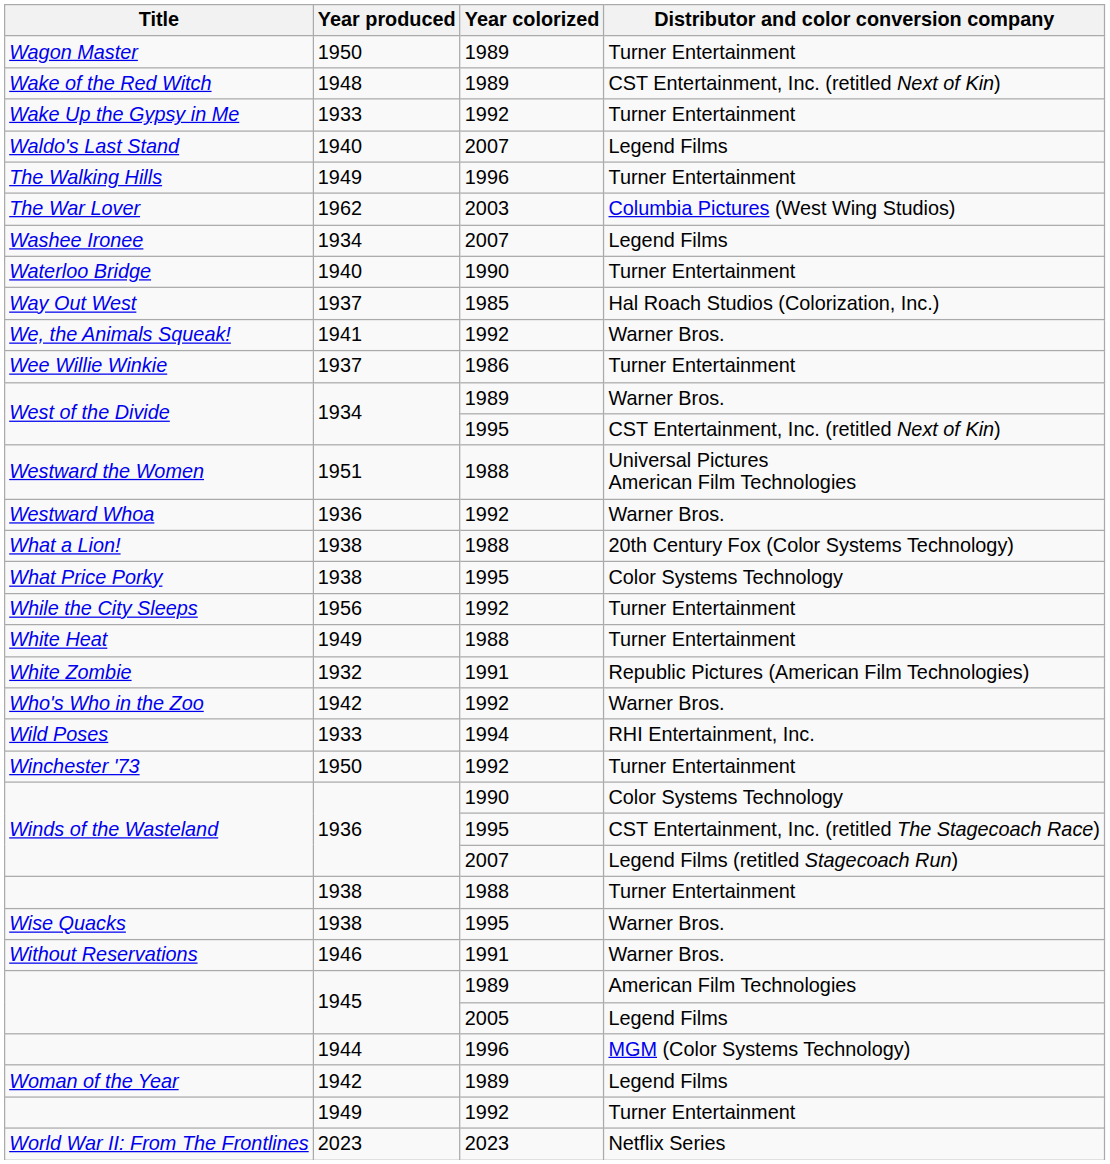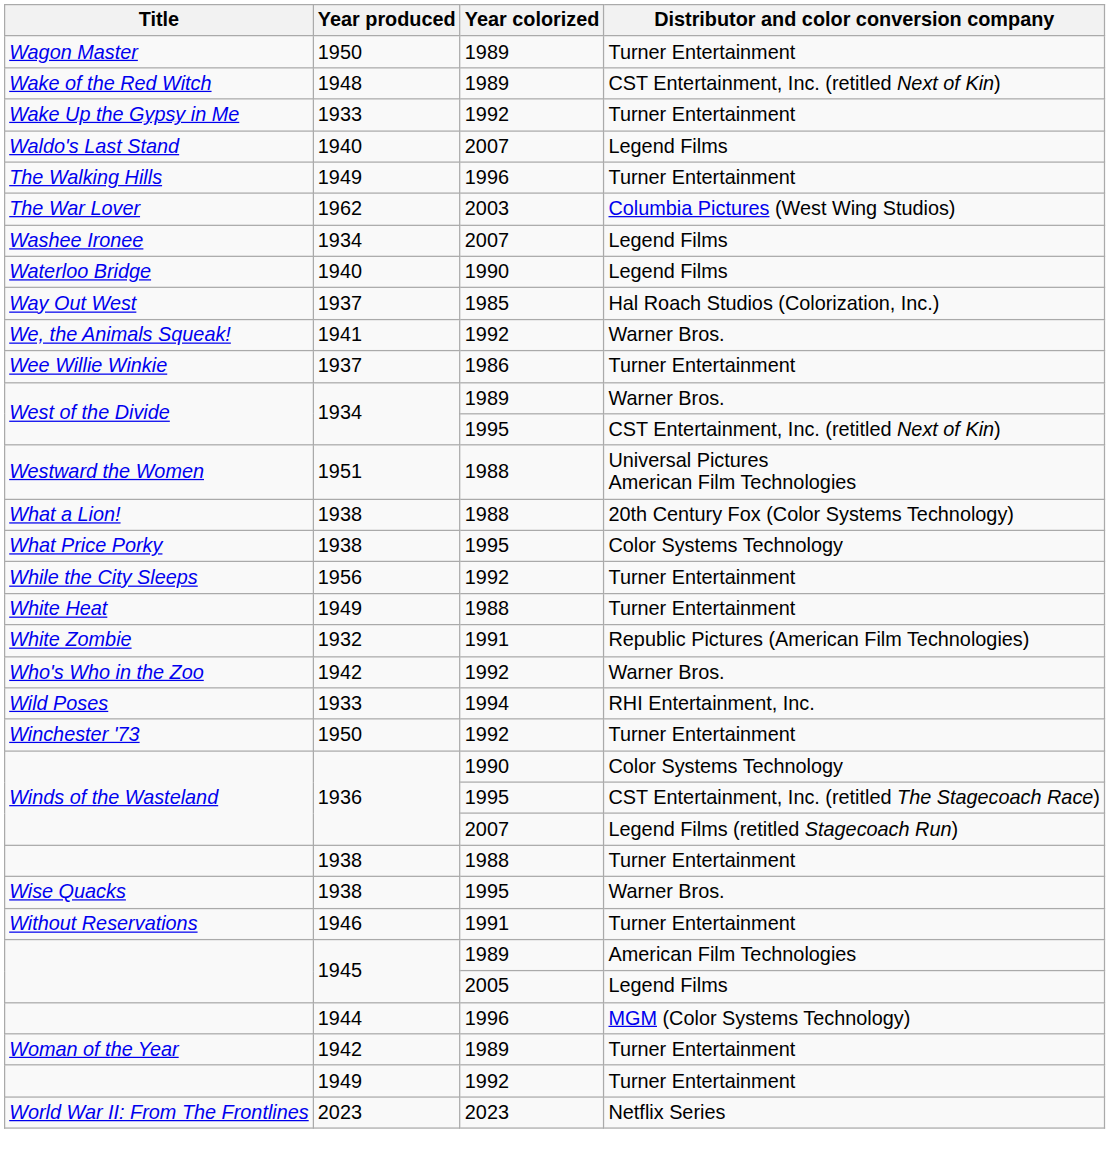Waterloo Bridge | Distributor and color conversion company: Turner Entertainment -> Legend Films
- row: Westward Whoa | 1936 | 1992 | Warner Bros.
Without Reservations | Distributor and color conversion company: Warner Bros. -> Turner Entertainment
Woman of the Year | Distributor and color conversion company: Legend Films -> Turner Entertainment
